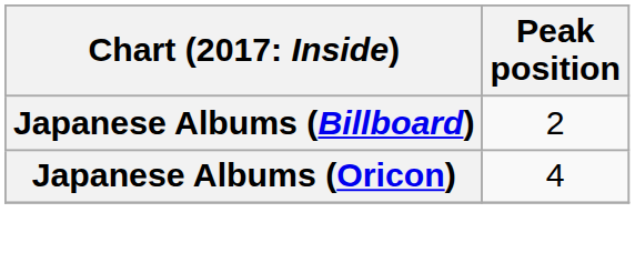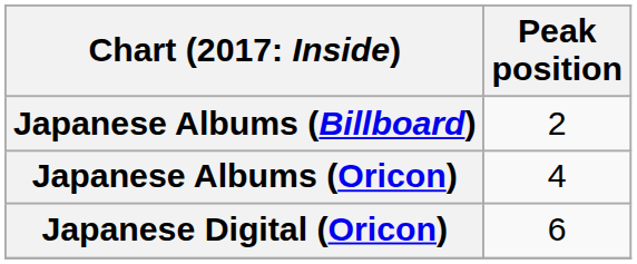+ row: Japanese Digital (Oricon) | 6
